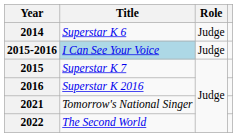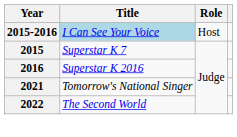- row: 2014 | Superstar K 6 | Judge
2015-2016 | Role: Judge -> Host
